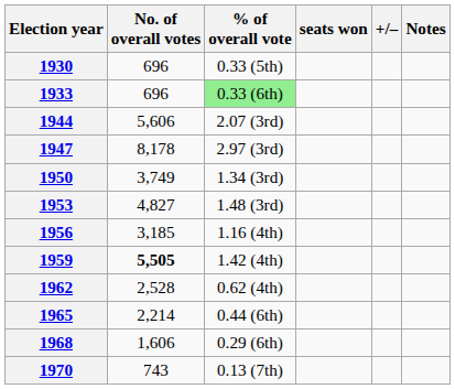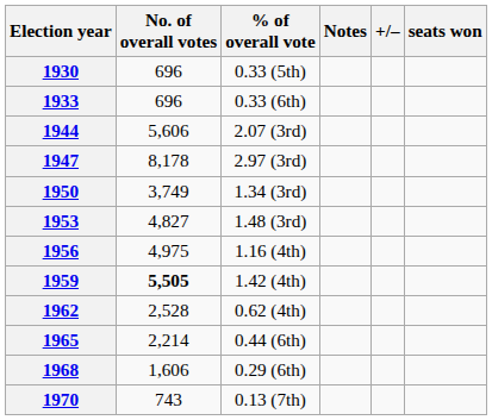columns swapped: seats won <-> Notes
1933 | % of overall vote: lightgreen background -> no background
1956 | No. of overall votes: 3,185 -> 4,975
